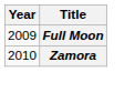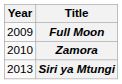+ row: 2013 | Siri ya Mtungi
